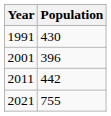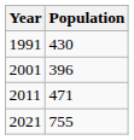2011 | Population: 442 -> 471
